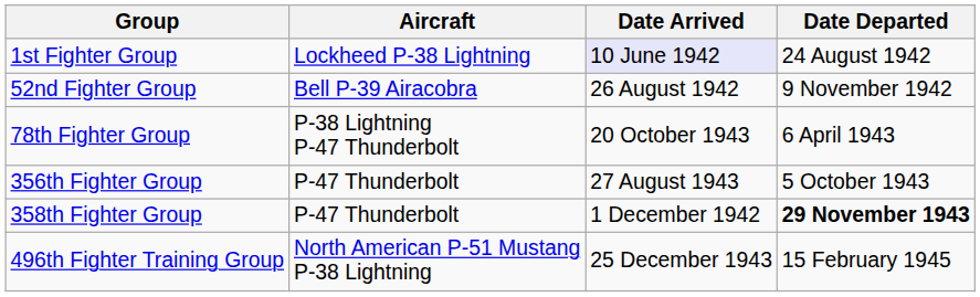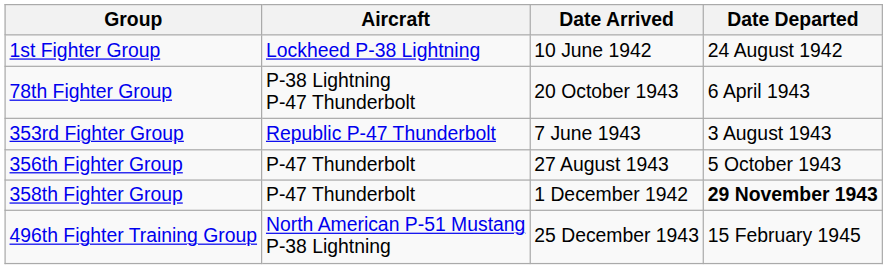1st Fighter Group | Date Arrived: lavender background -> no background
- row: 52nd Fighter Group | Bell P-39 Airacobra | 26 August 1942 | 9 November 1942
+ row: 353rd Fighter Group | Republic P-47 Thunderbolt | 7 June 1943 | 3 August 1943
